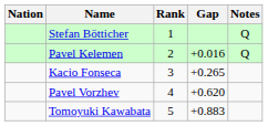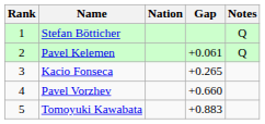columns swapped: Rank <-> Nation
Pavel Kelemen | Gap: +0.016 -> +0.061
Pavel Vorzhev | Gap: +0.620 -> +0.660
